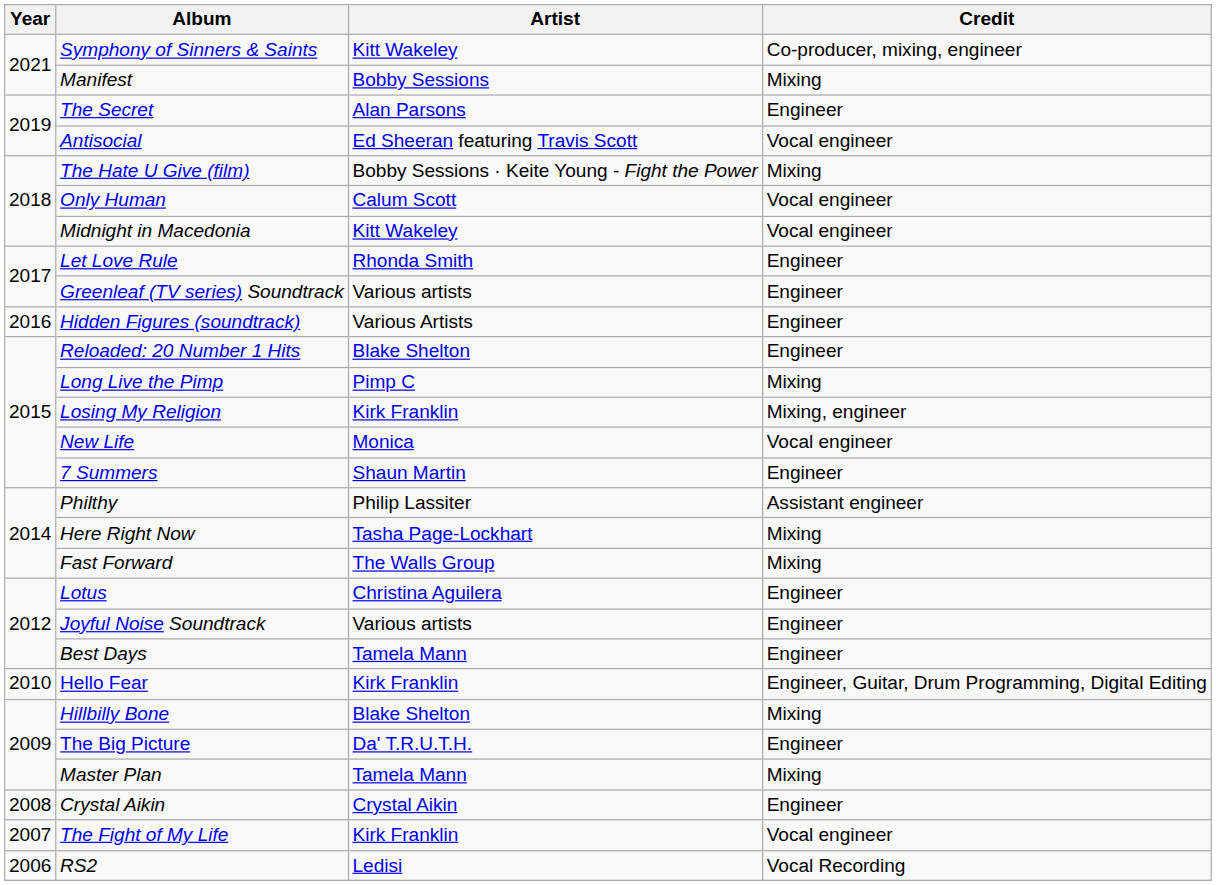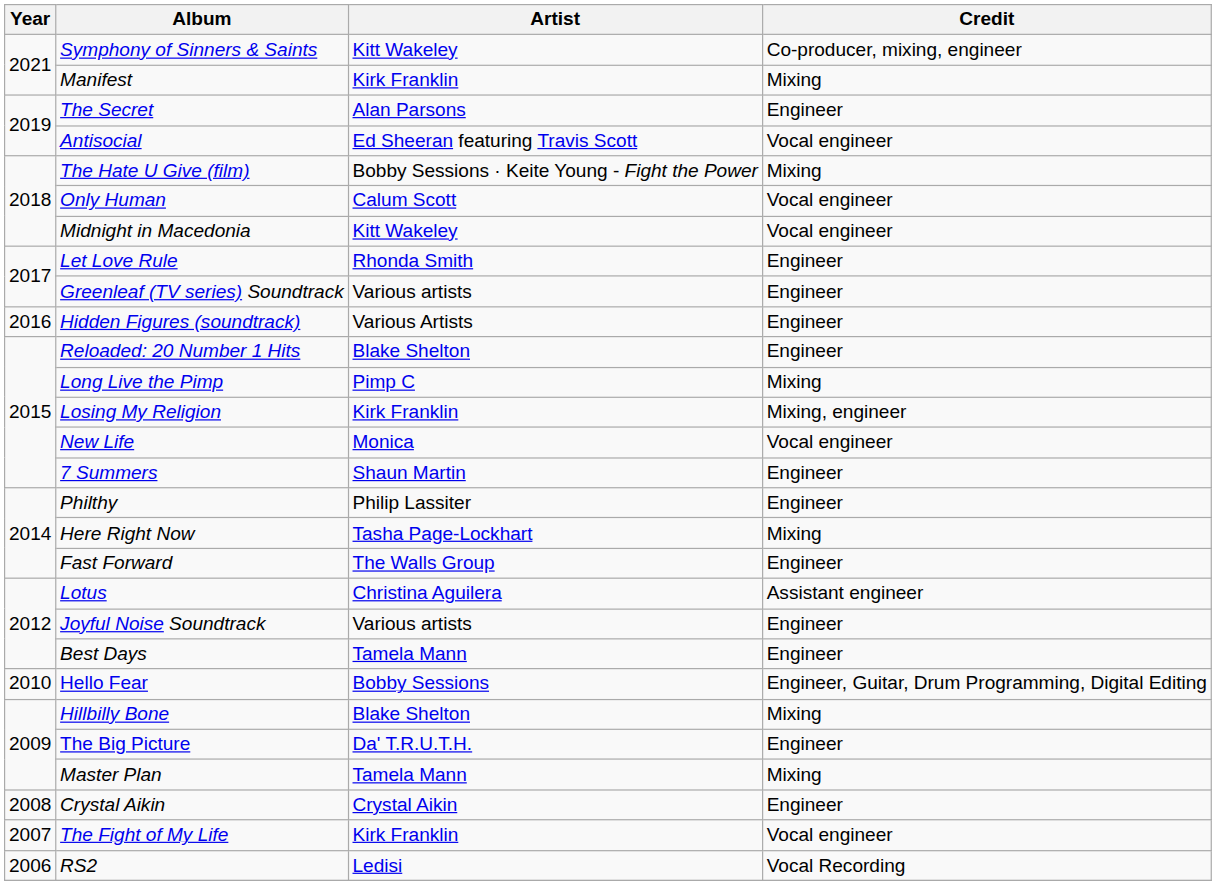Manifest | Artist: Bobby Sessions -> Kirk Franklin
Philthy | Credit: Assistant engineer -> Engineer
Fast Forward | Credit: Mixing -> Engineer
Lotus | Credit: Engineer -> Assistant engineer
Hello Fear | Artist: Kirk Franklin -> Bobby Sessions
